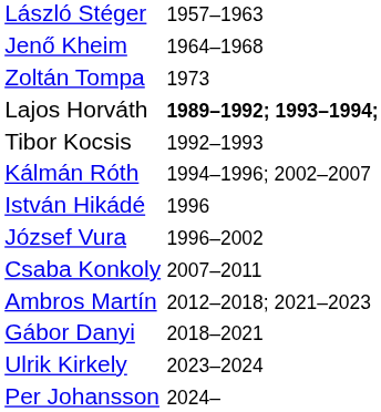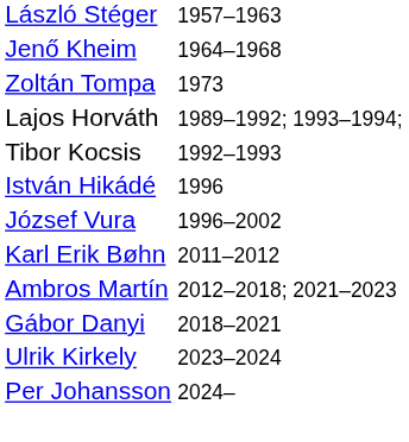Lajos Horváth | column 3: bold -> normal
- row: Kálmán Róth | 1994–1996; 2002–2007
- row: Csaba Konkoly | 2007–2011
+ row: Karl Erik Bøhn | 2011–2012
